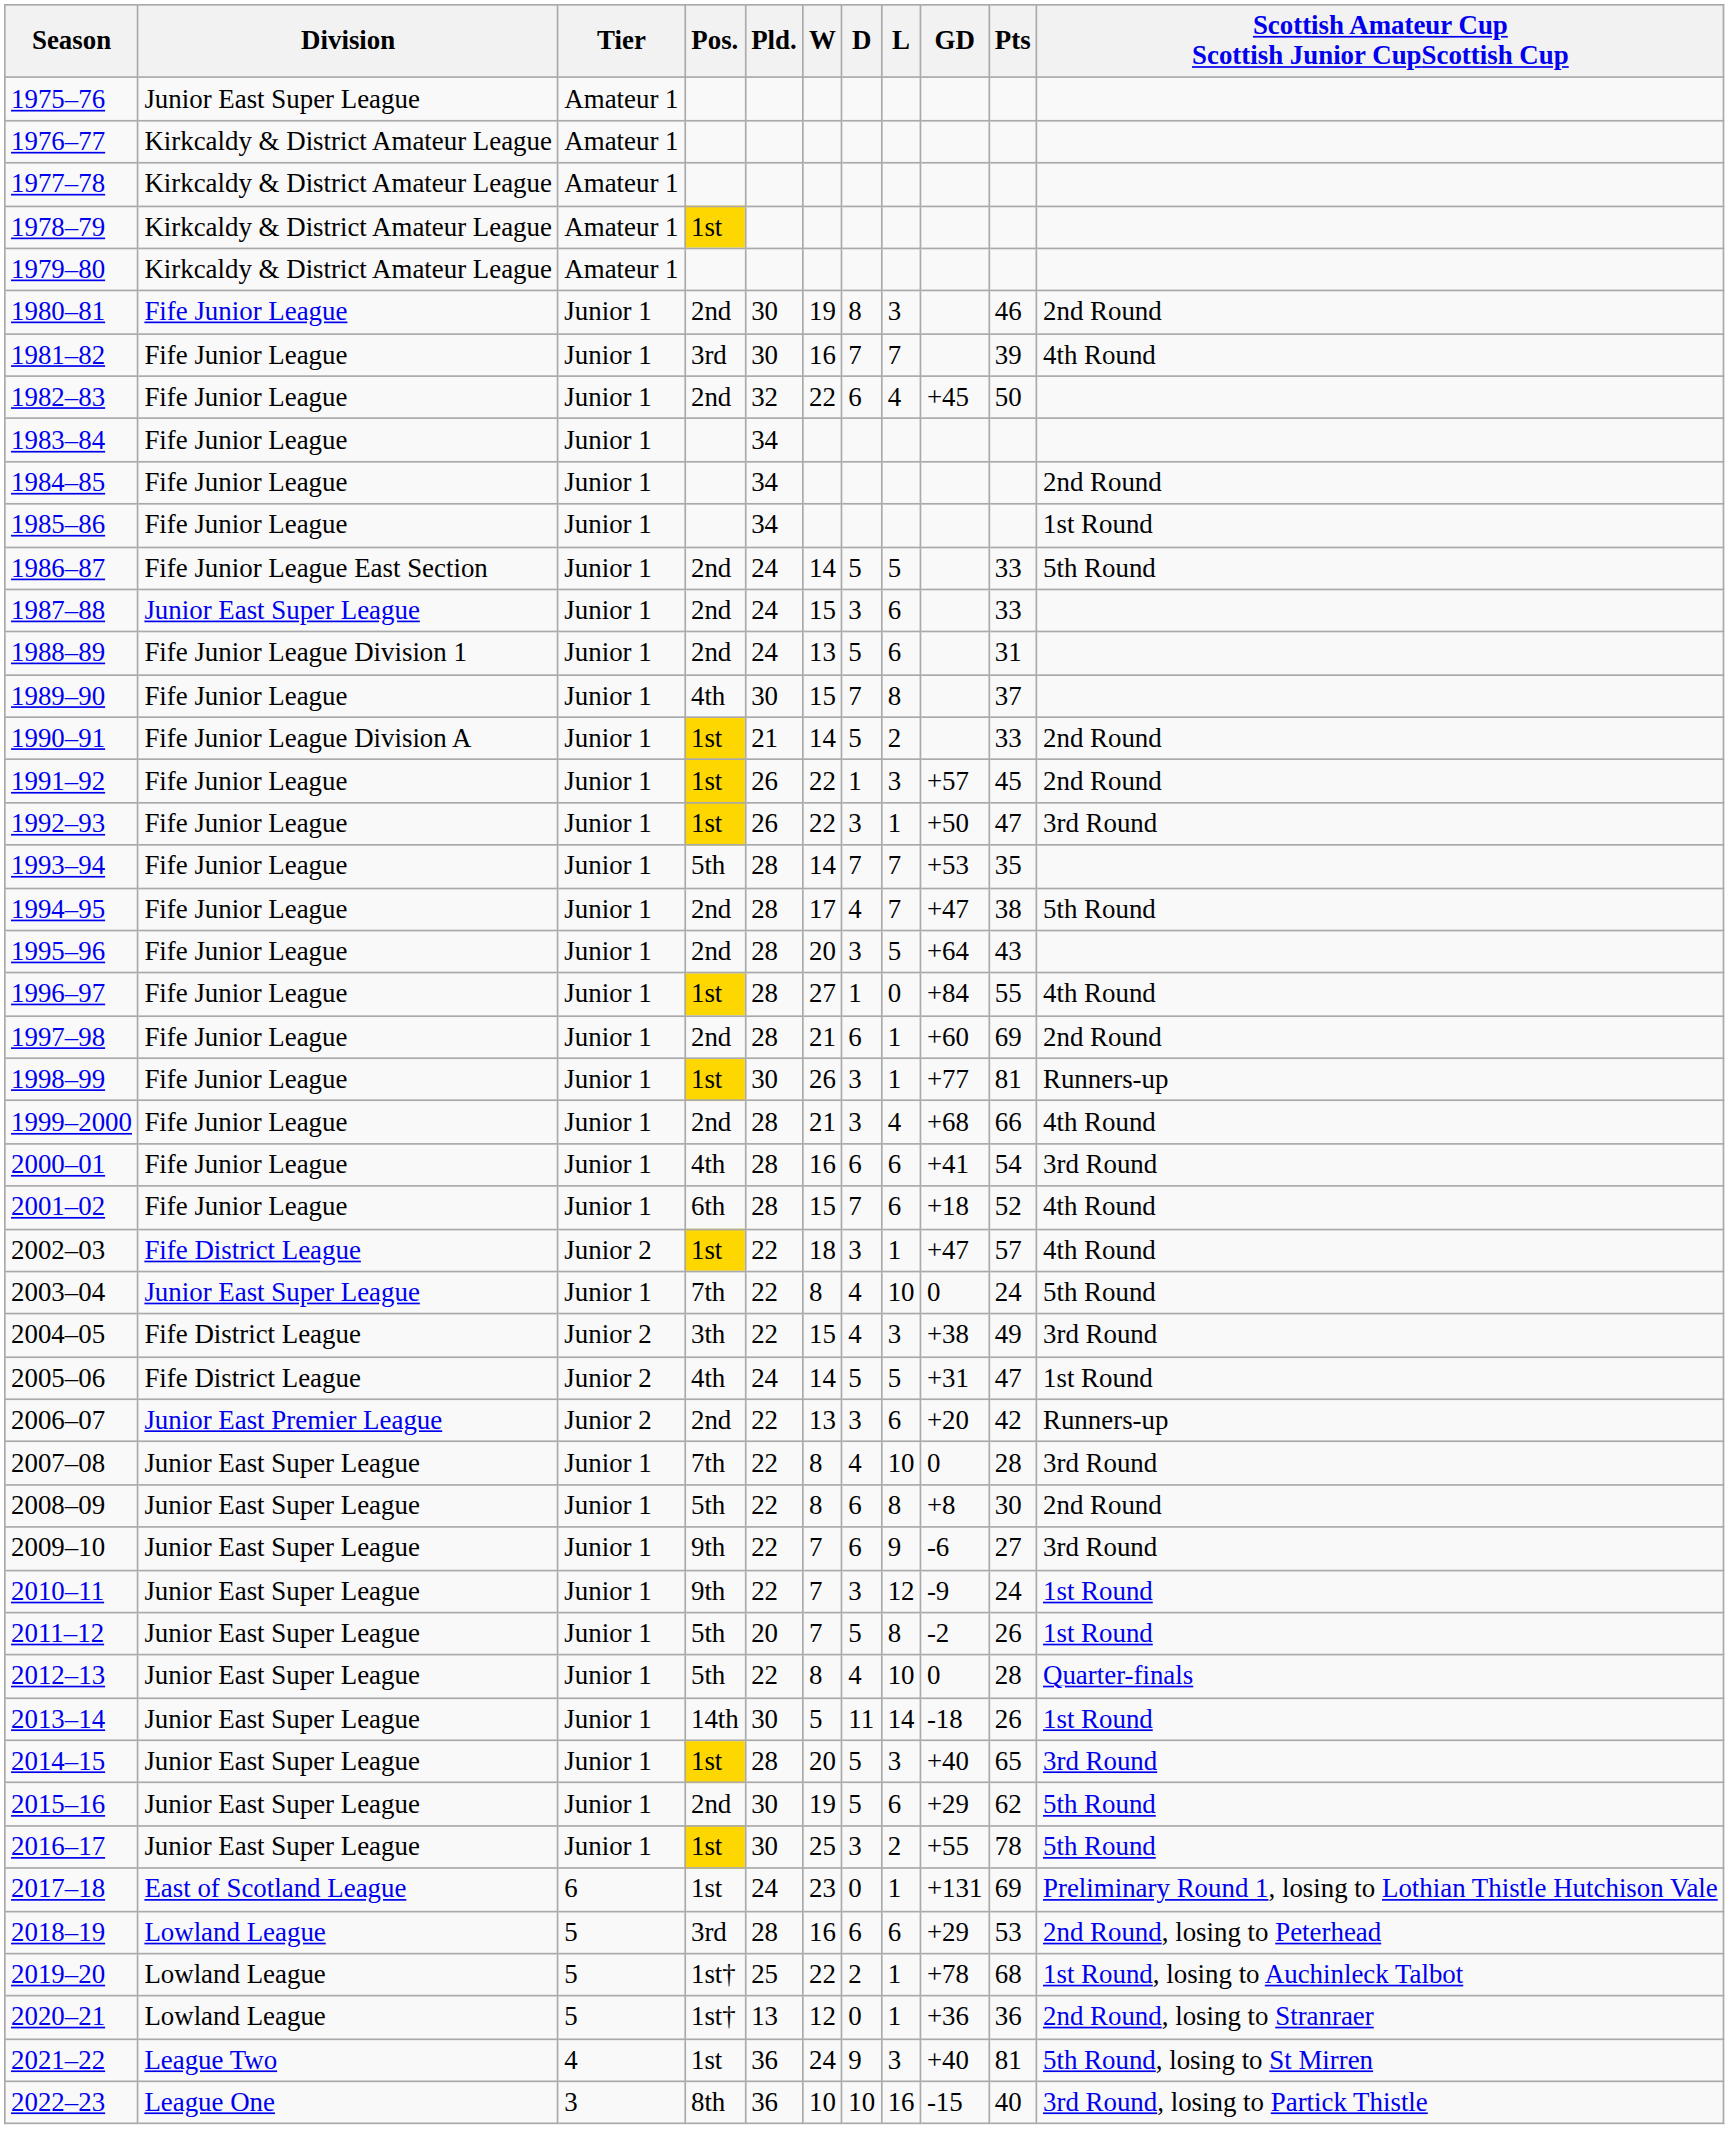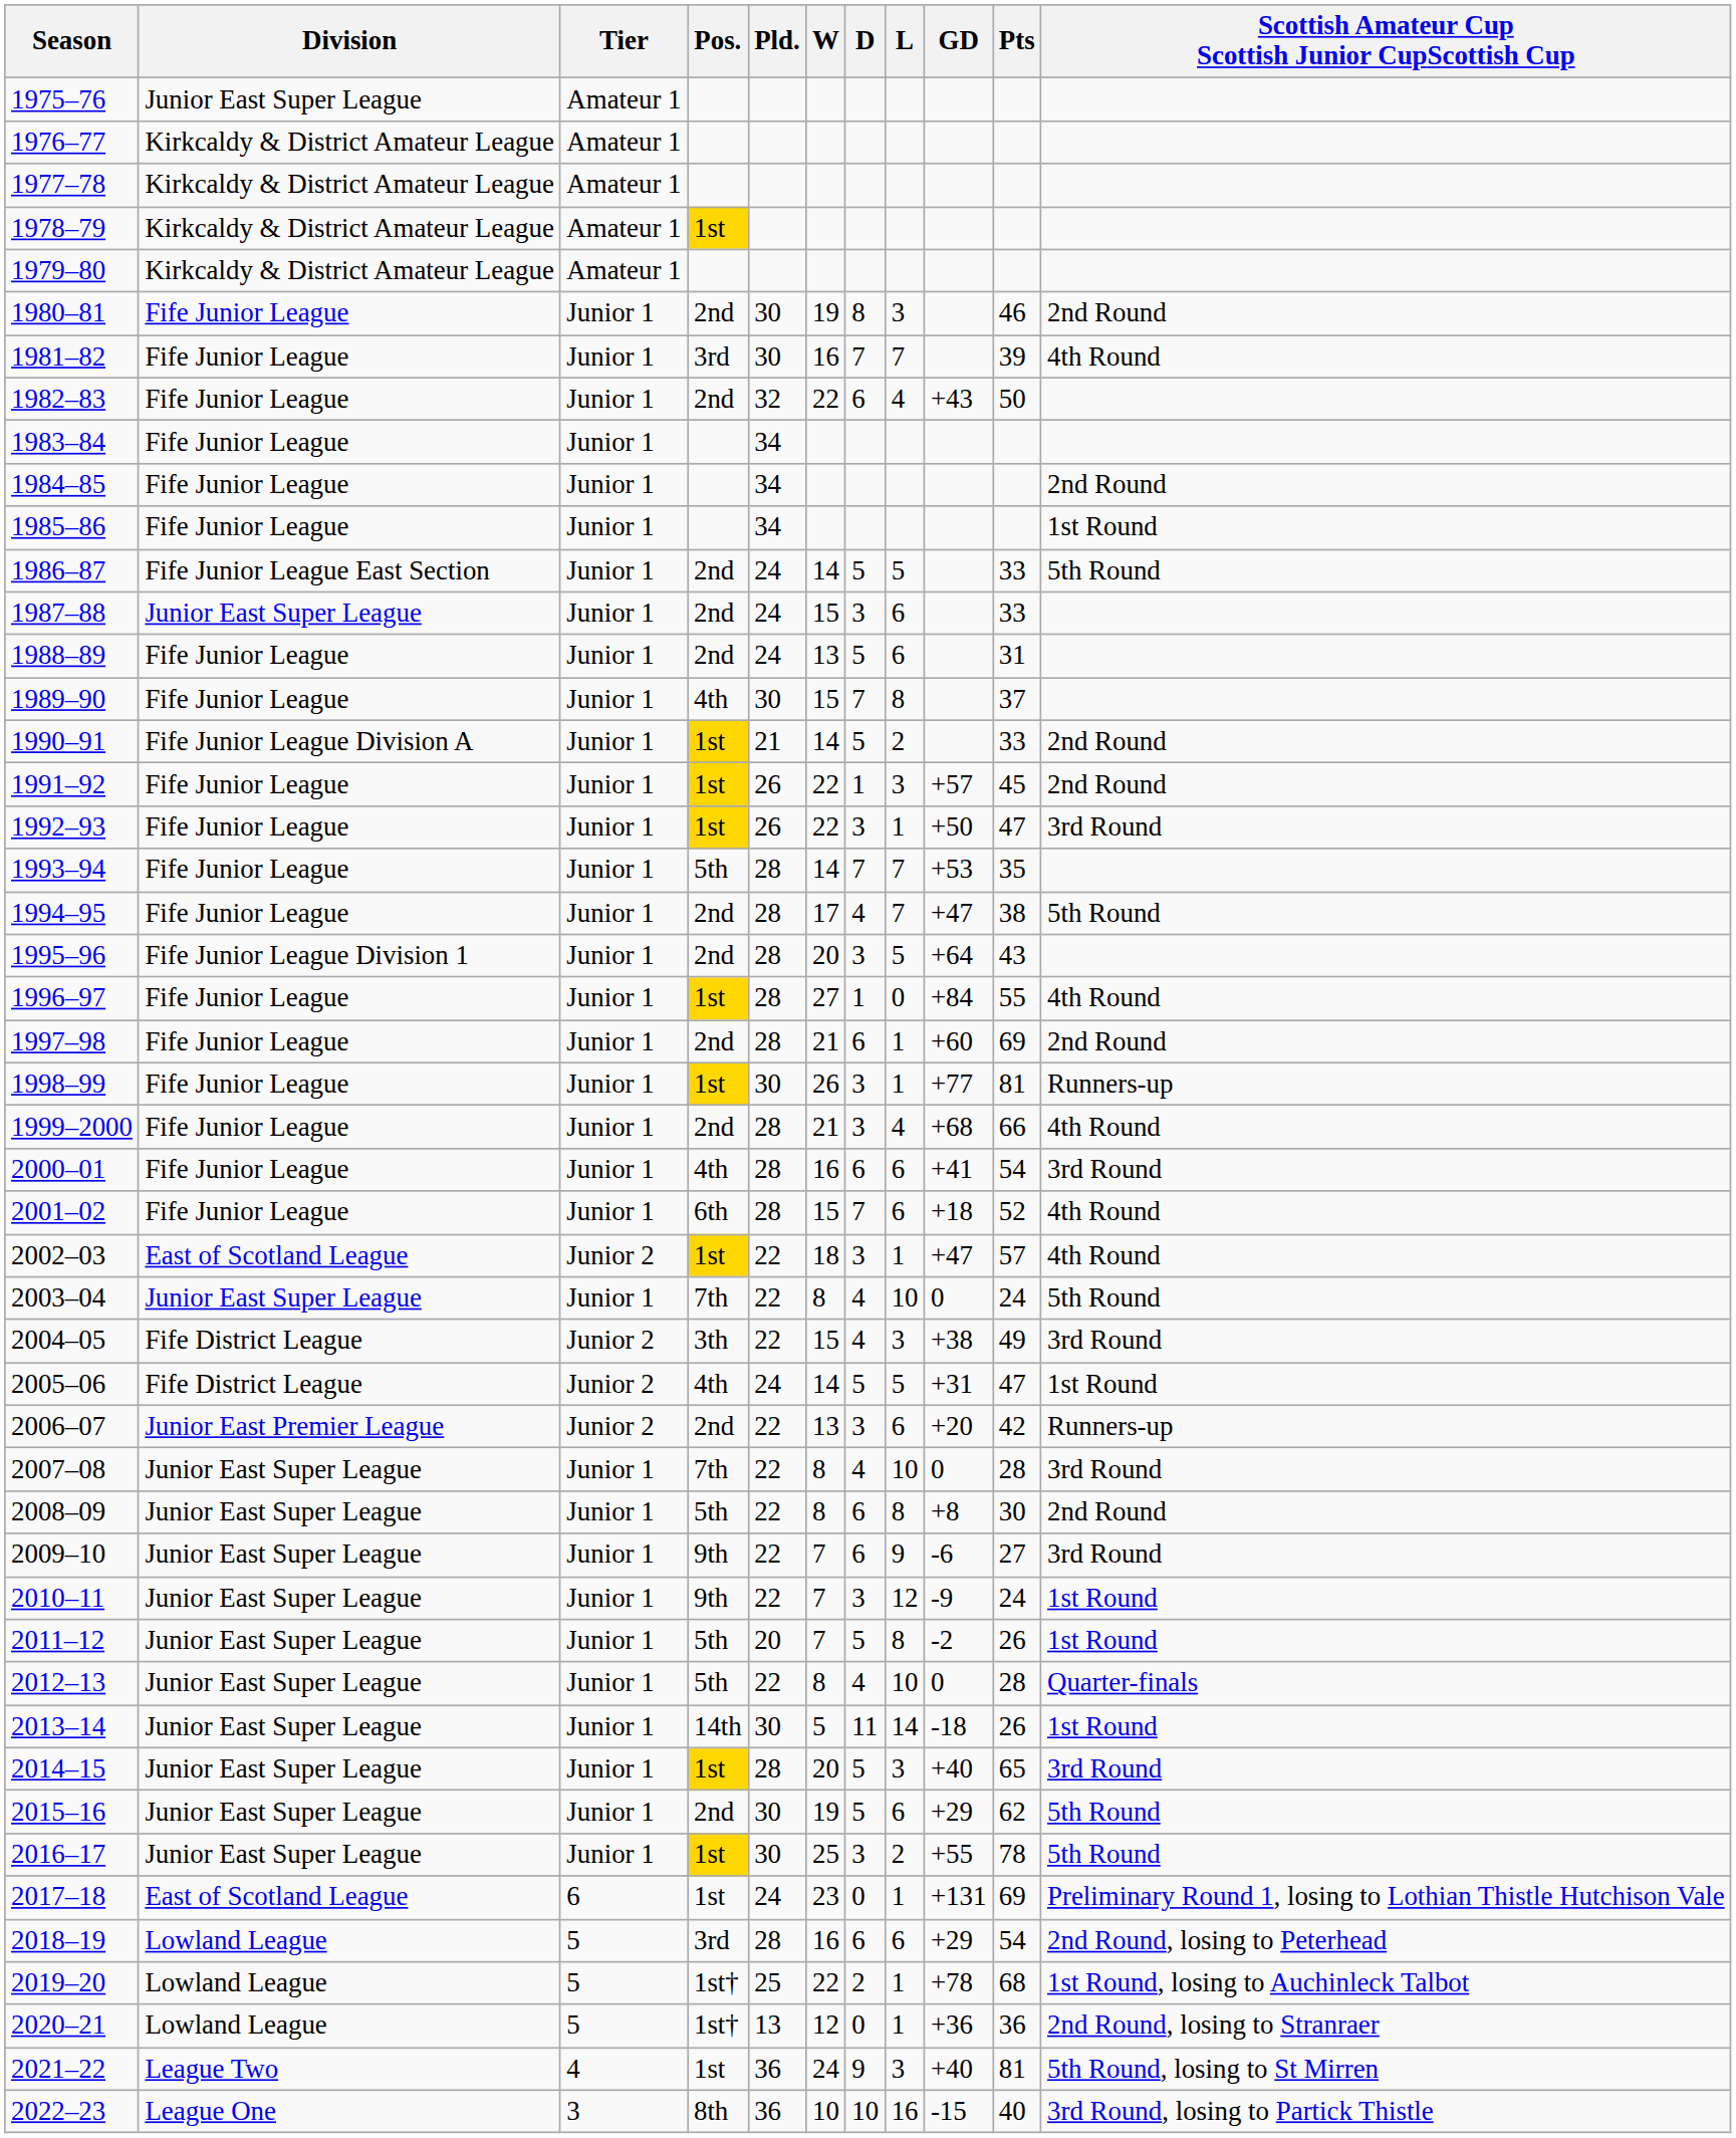1982–83 | GD: +45 -> +43
1988–89 | Division: Fife Junior League Division 1 -> Fife Junior League
1995–96 | Division: Fife Junior League -> Fife Junior League Division 1
2002–03 | Division: Fife District League -> East of Scotland League
2018–19 | Pts: 53 -> 54
